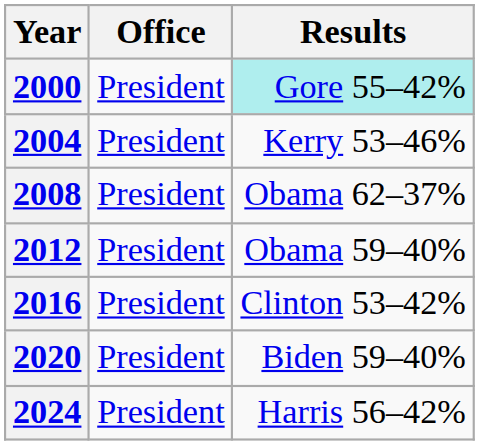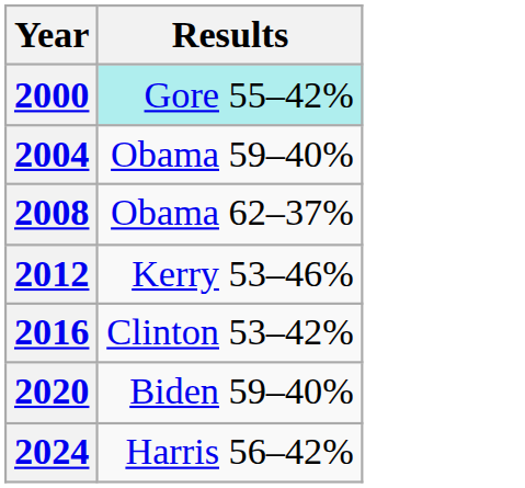- column: Office | President | President | President | President | President | President | President
2004 | Results: Kerry 53–46% -> Obama 59–40%
2012 | Results: Obama 59–40% -> Kerry 53–46%
